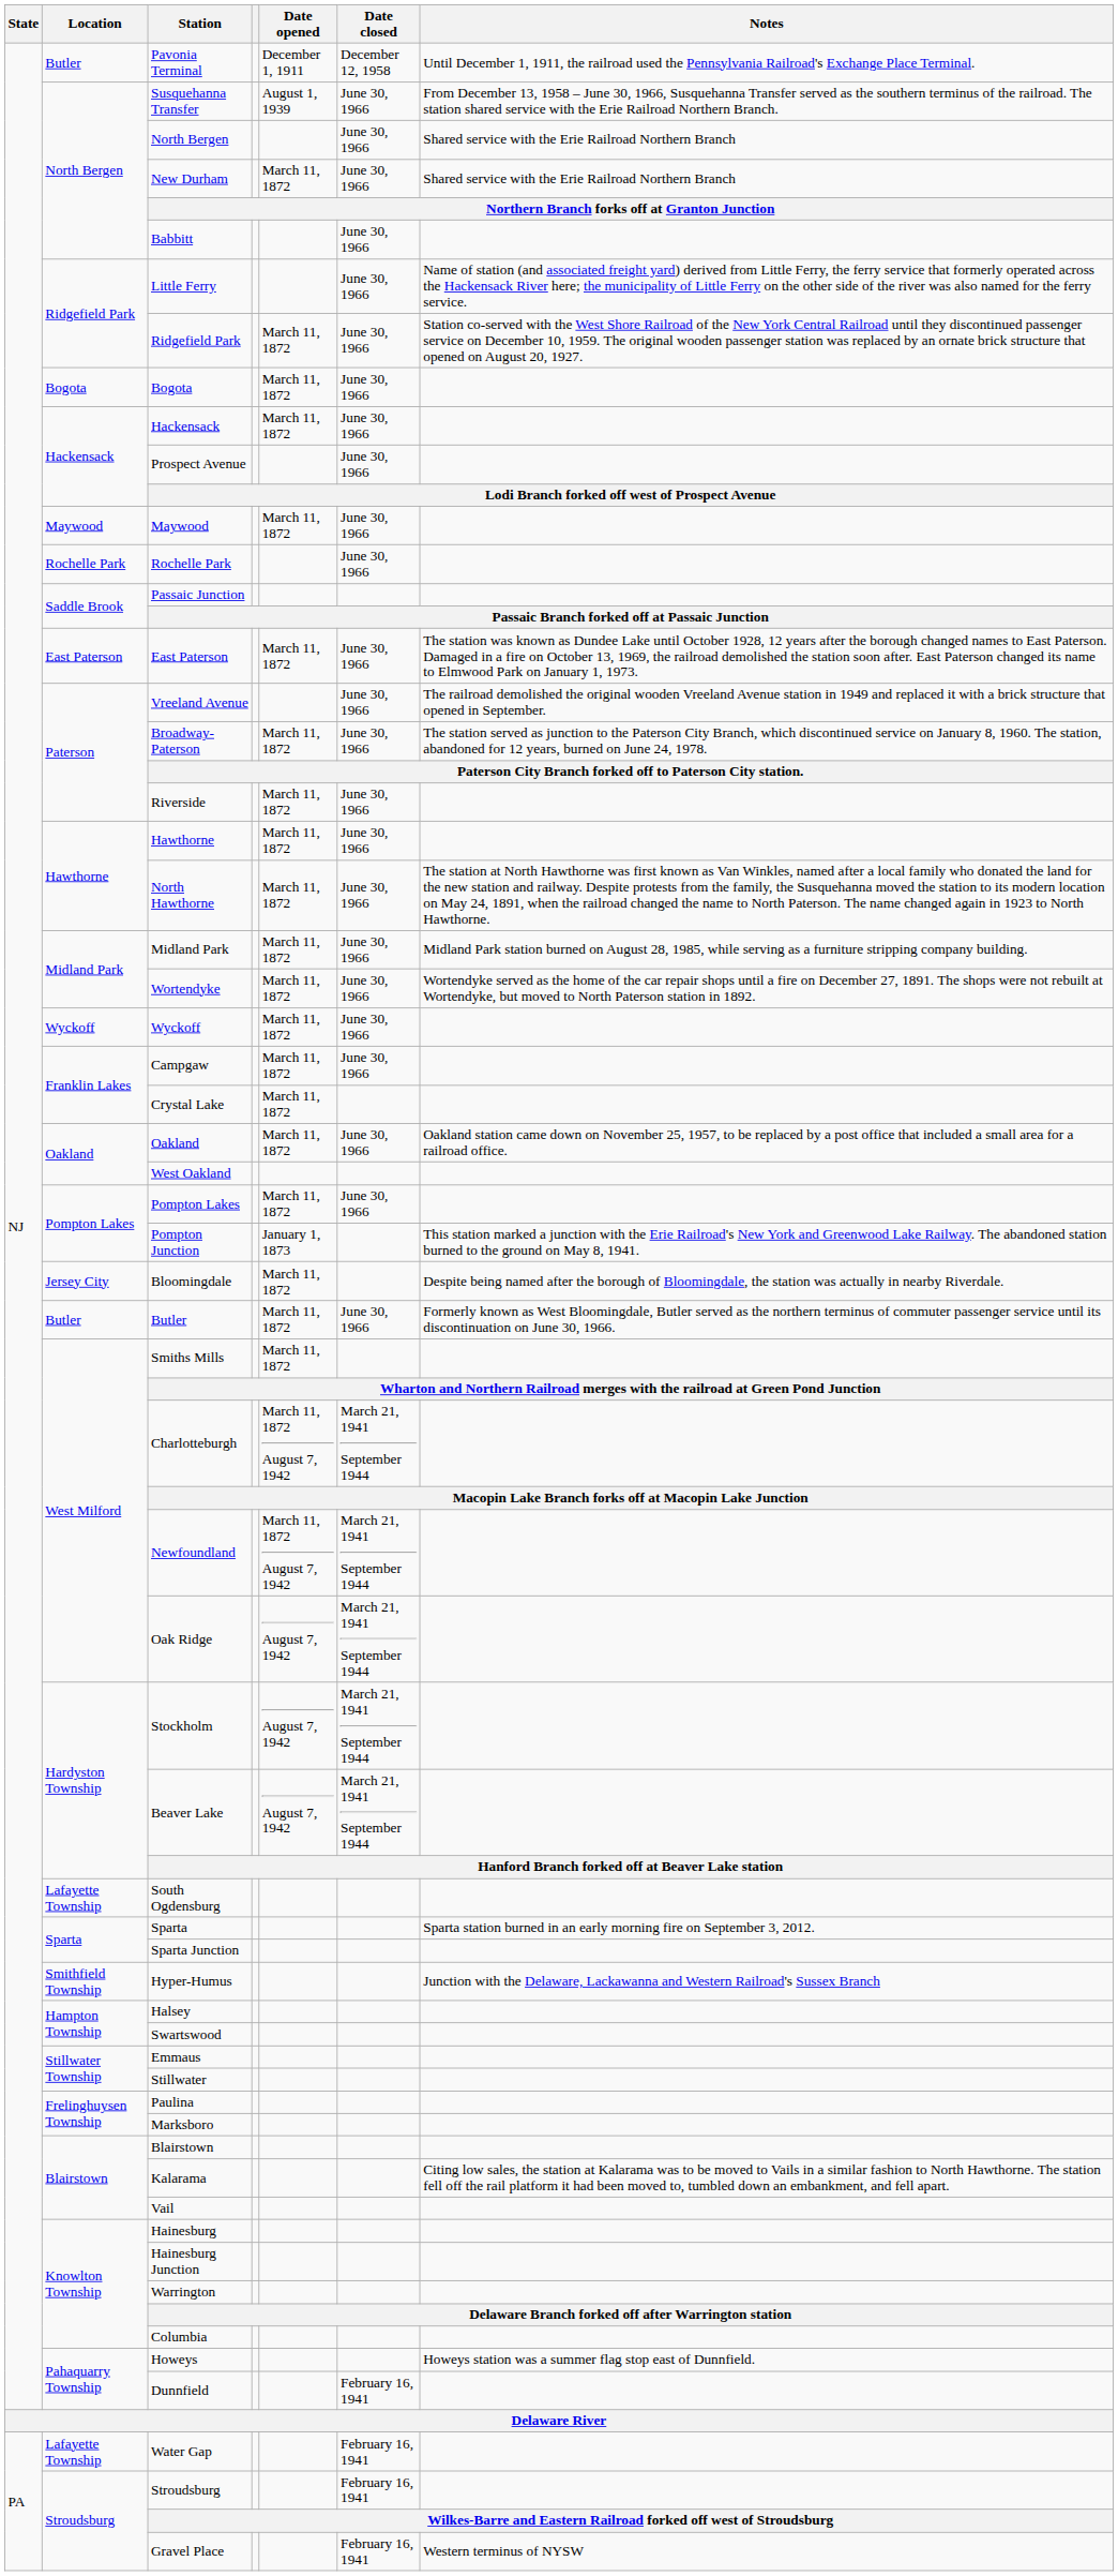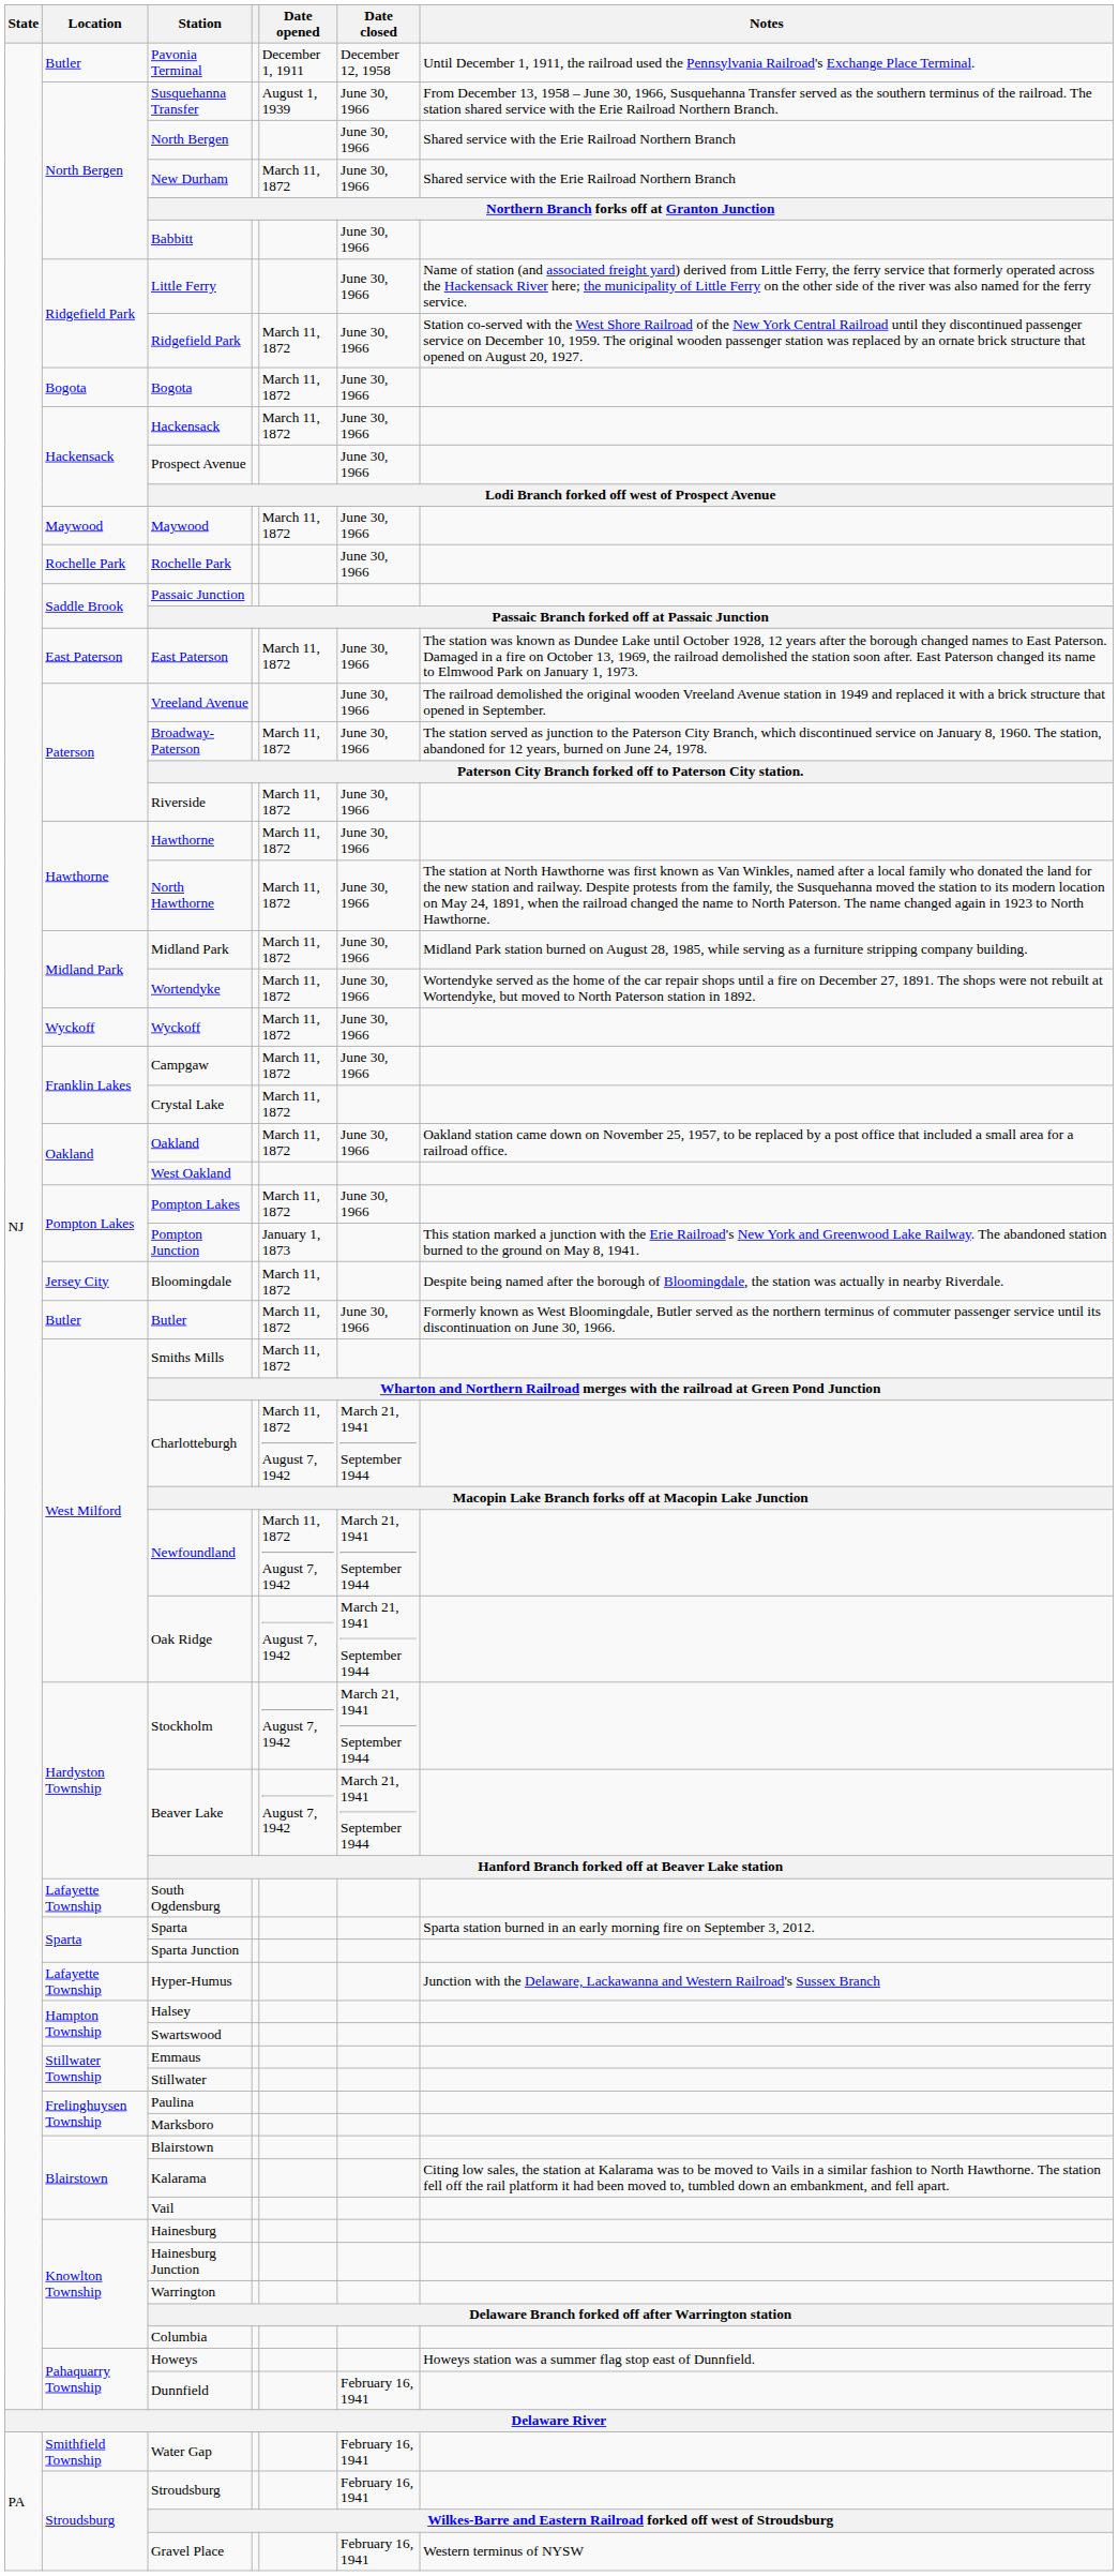Hyper-Humus | Location: Smithfield Township -> Lafayette Township
Water Gap | Location: Lafayette Township -> Smithfield Township
